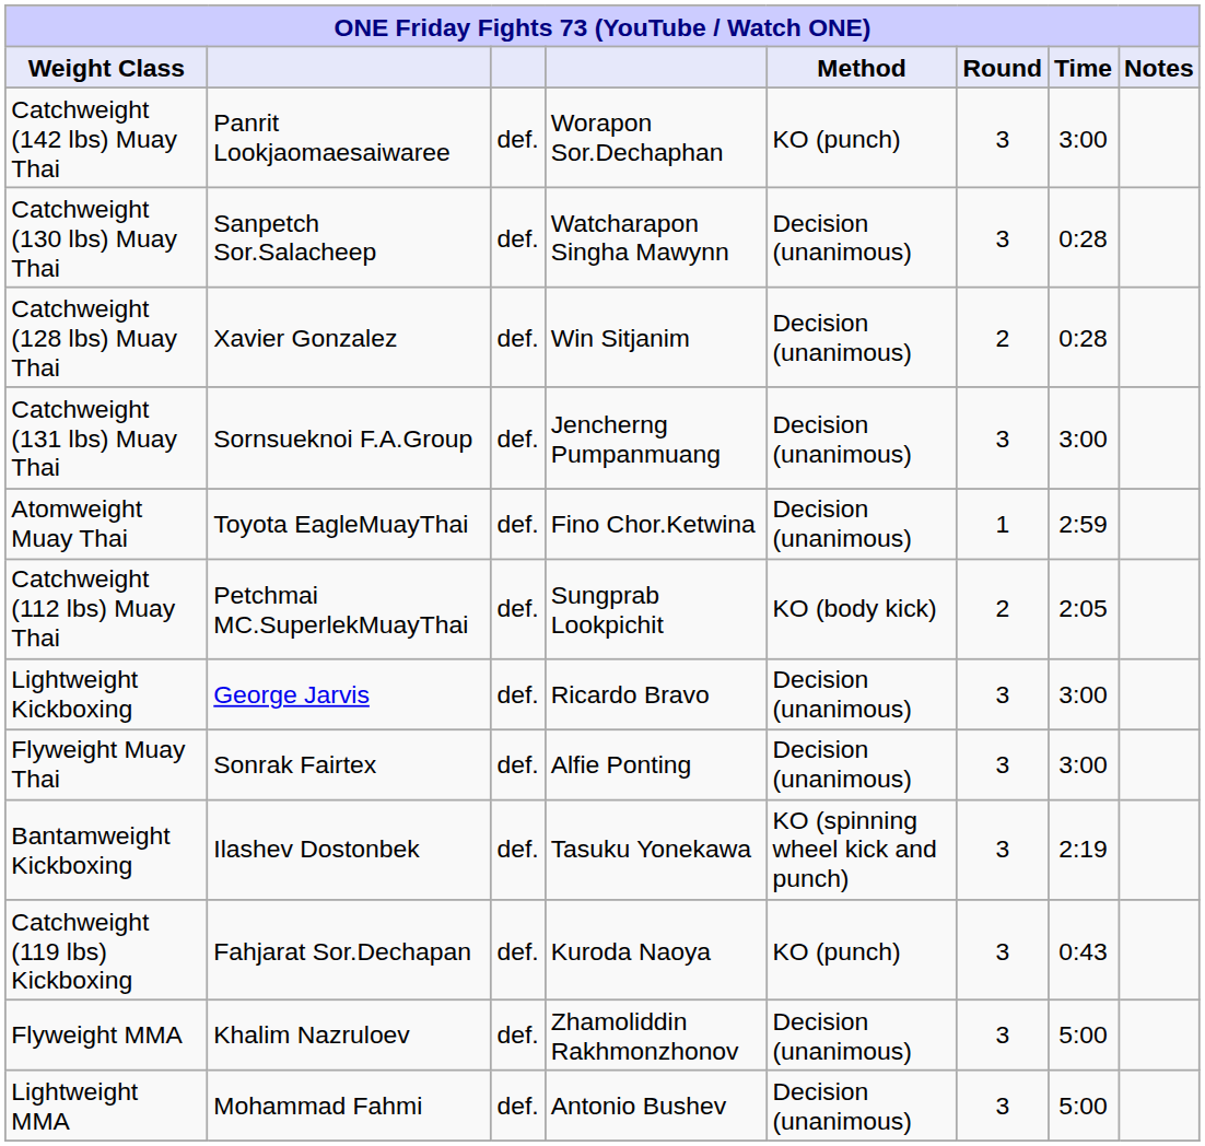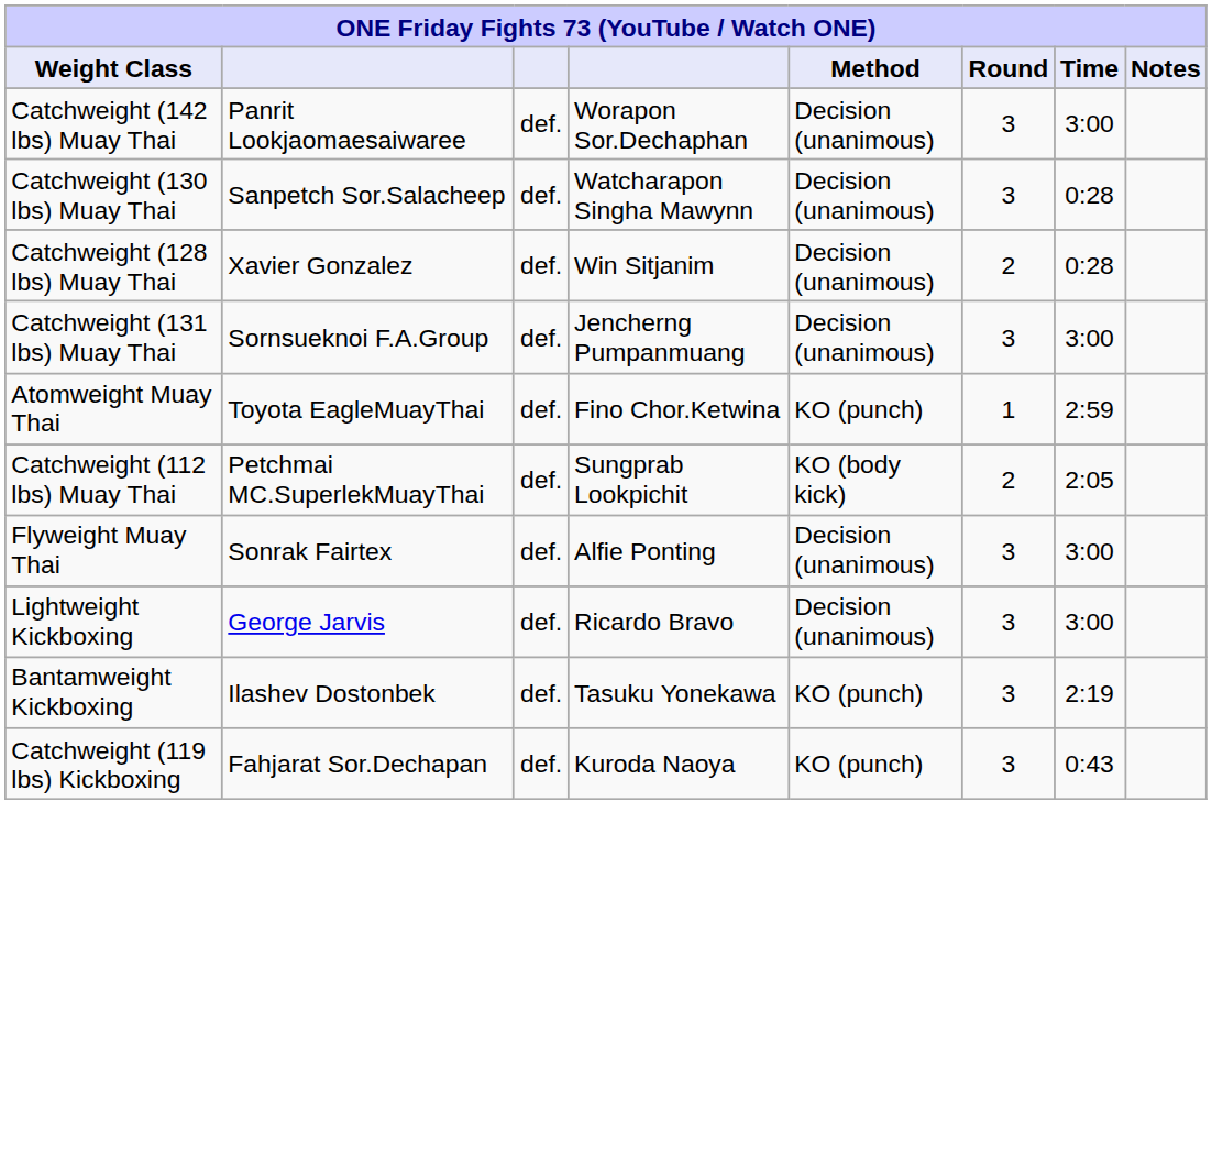Catchweight (142 lbs) Muay Thai | Method: KO (punch) -> Decision (unanimous)
Atomweight Muay Thai | Method: Decision (unanimous) -> KO (punch)
rows swapped: Lightweight Kickboxing <-> Flyweight Muay Thai
Bantamweight Kickboxing | Method: KO (spinning wheel kick and punch) -> KO (punch)
- row: Flyweight MMA | Khalim Nazruloev | def. | Zhamoliddin Rakhmonzhonov | Decision (unanimous) | 3 | 5:00
- row: Lightweight MMA | Mohammad Fahmi | def. | Antonio Bushev | Decision (unanimous) | 3 | 5:00
